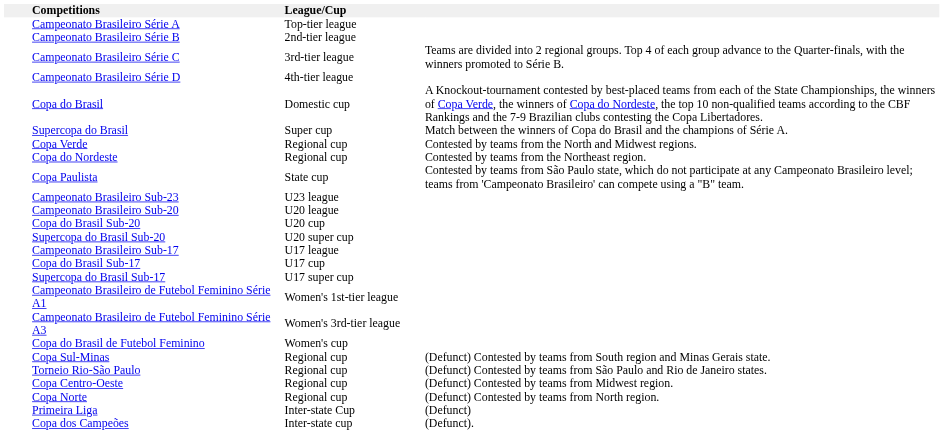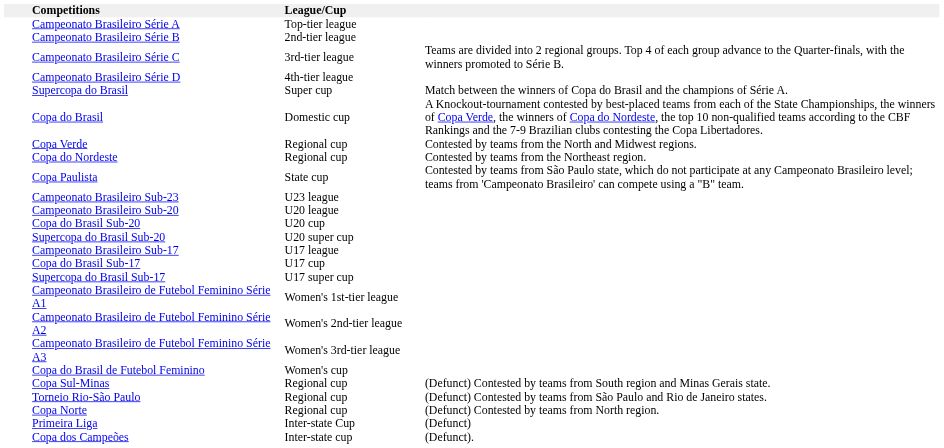rows swapped: Copa do Brasil <-> Supercopa do Brasil
+ row: Campeonato Brasileiro de Futebol Feminino Série A2 | Women's 2nd-tier league
- row: Copa Centro-Oeste | Regional cup | (Defunct) Contested by teams from Midwest region.
